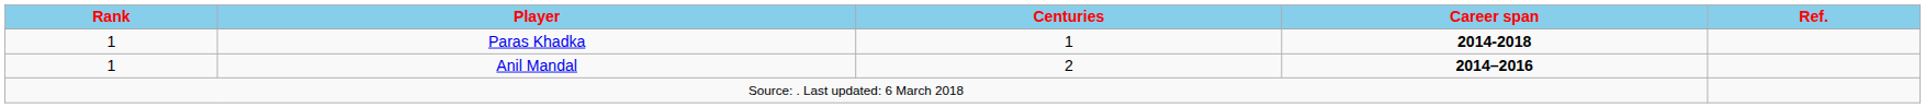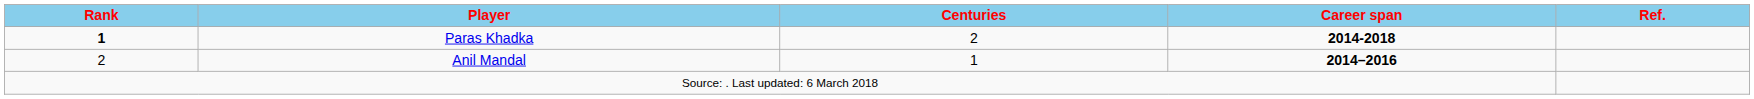Paras Khadka | Rank: normal -> bold
Paras Khadka | Centuries: 1 -> 2
Anil Mandal | Rank: 1 -> 2
Anil Mandal | Centuries: 2 -> 1
